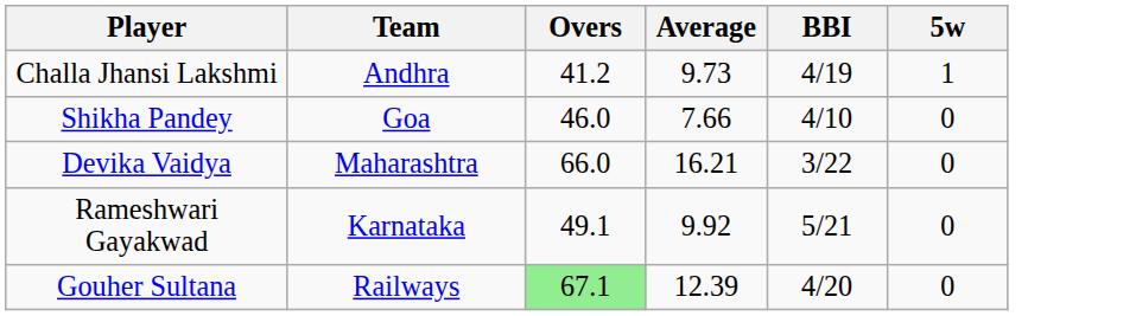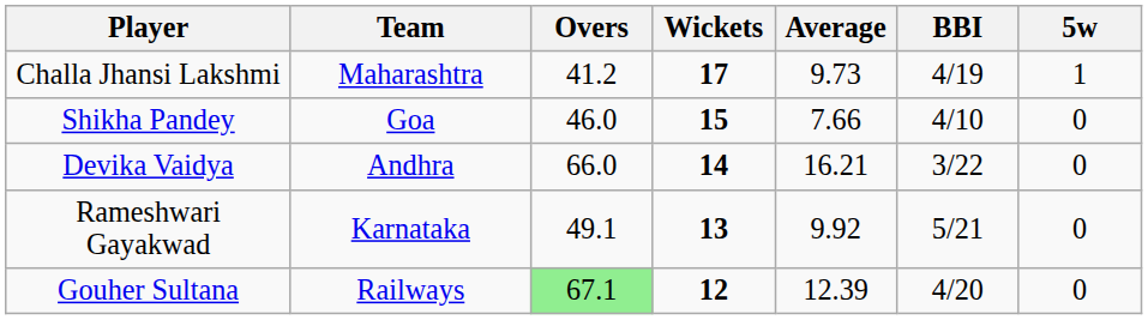+ column: Wickets | 17 | 15 | 14 | 13 | 12
Challa Jhansi Lakshmi | Team: Andhra -> Maharashtra
Devika Vaidya | Team: Maharashtra -> Andhra
